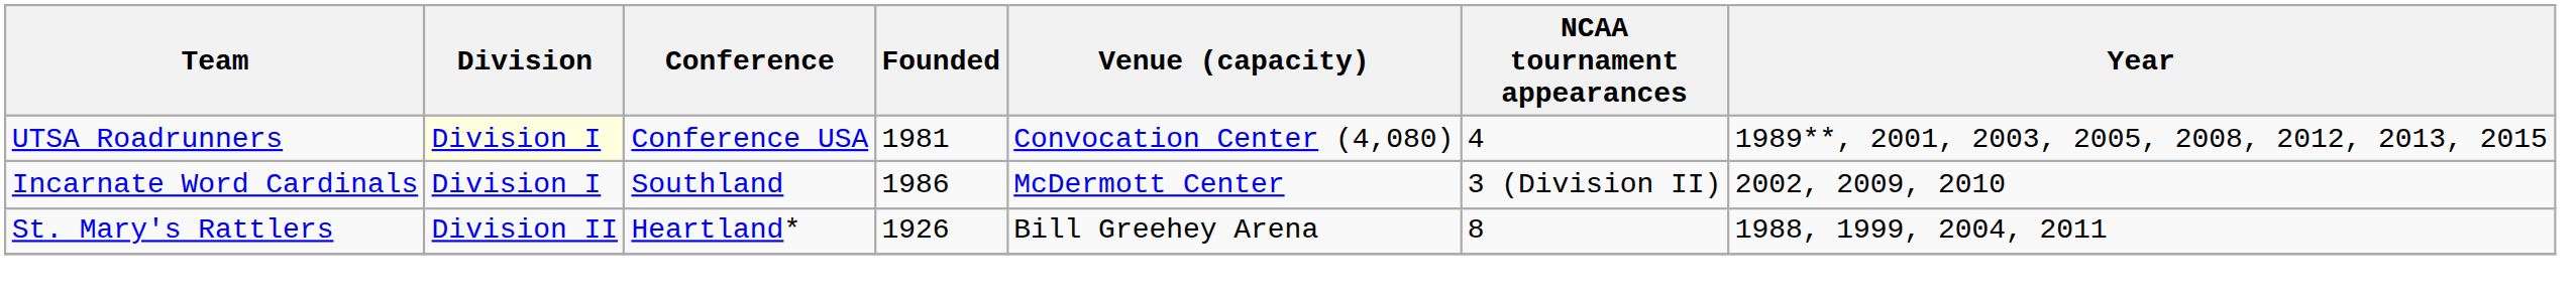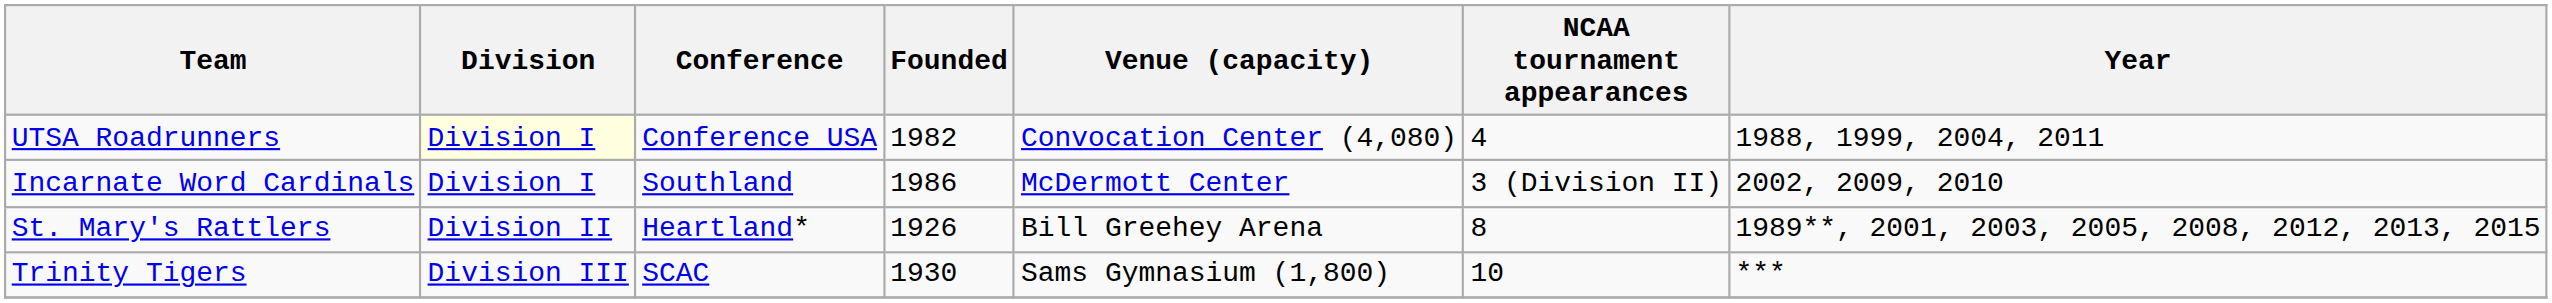UTSA Roadrunners | Founded: 1981 -> 1982
UTSA Roadrunners | Year: 1989**, 2001, 2003, 2005, 2008, 2012, 2013, 2015 -> 1988, 1999, 2004, 2011
St. Mary's Rattlers | Year: 1988, 1999, 2004, 2011 -> 1989**, 2001, 2003, 2005, 2008, 2012, 2013, 2015
+ row: Trinity Tigers | Division III | SCAC | 1930 | Sams Gymnasium (1,800) | 10 | ***
